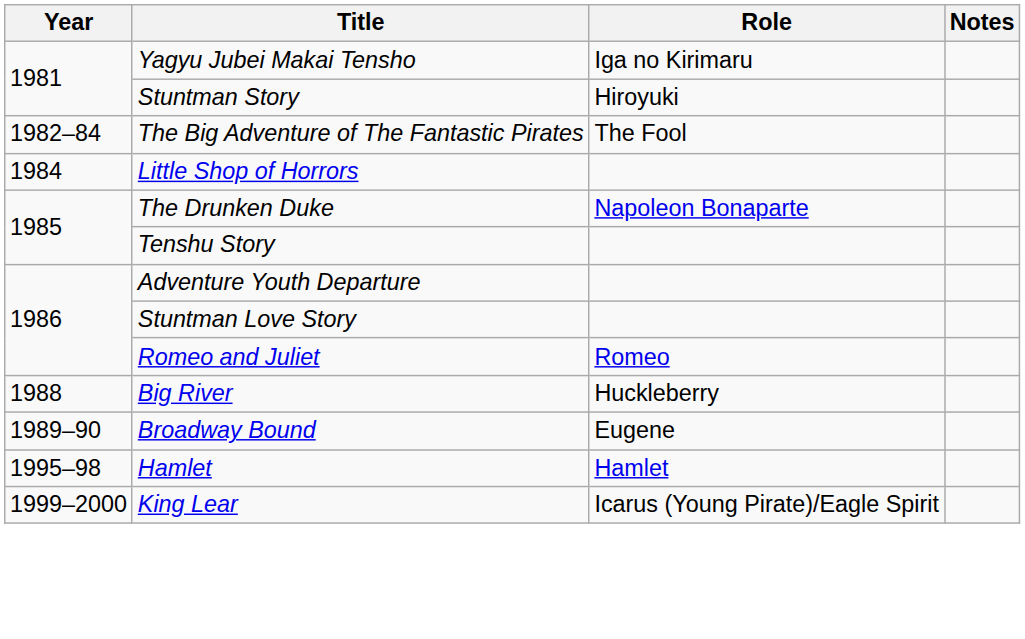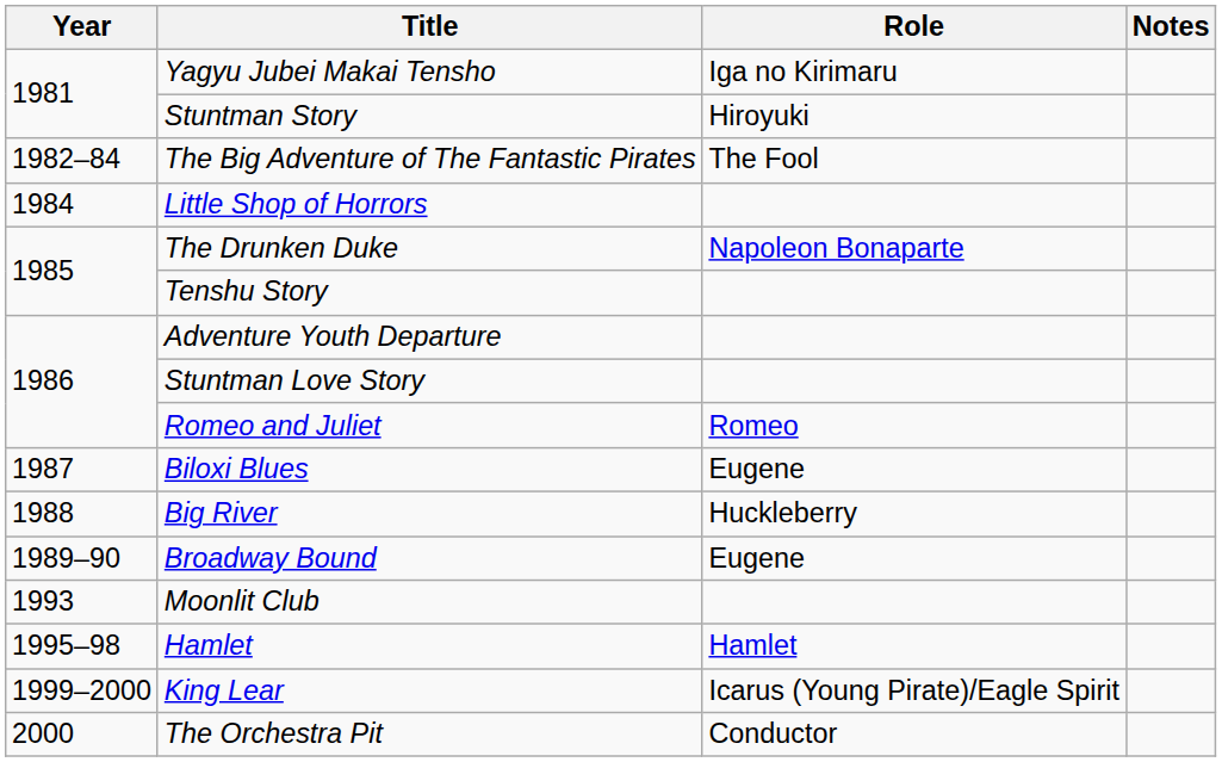+ row: 1987 | Biloxi Blues | Eugene
+ row: 1993 | Moonlit Club
+ row: 2000 | The Orchestra Pit | Conductor
